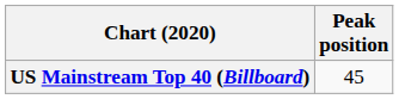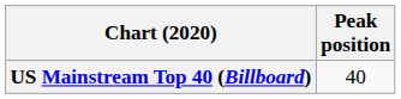US Mainstream Top 40 (Billboard) | Peak position: 45 -> 40
